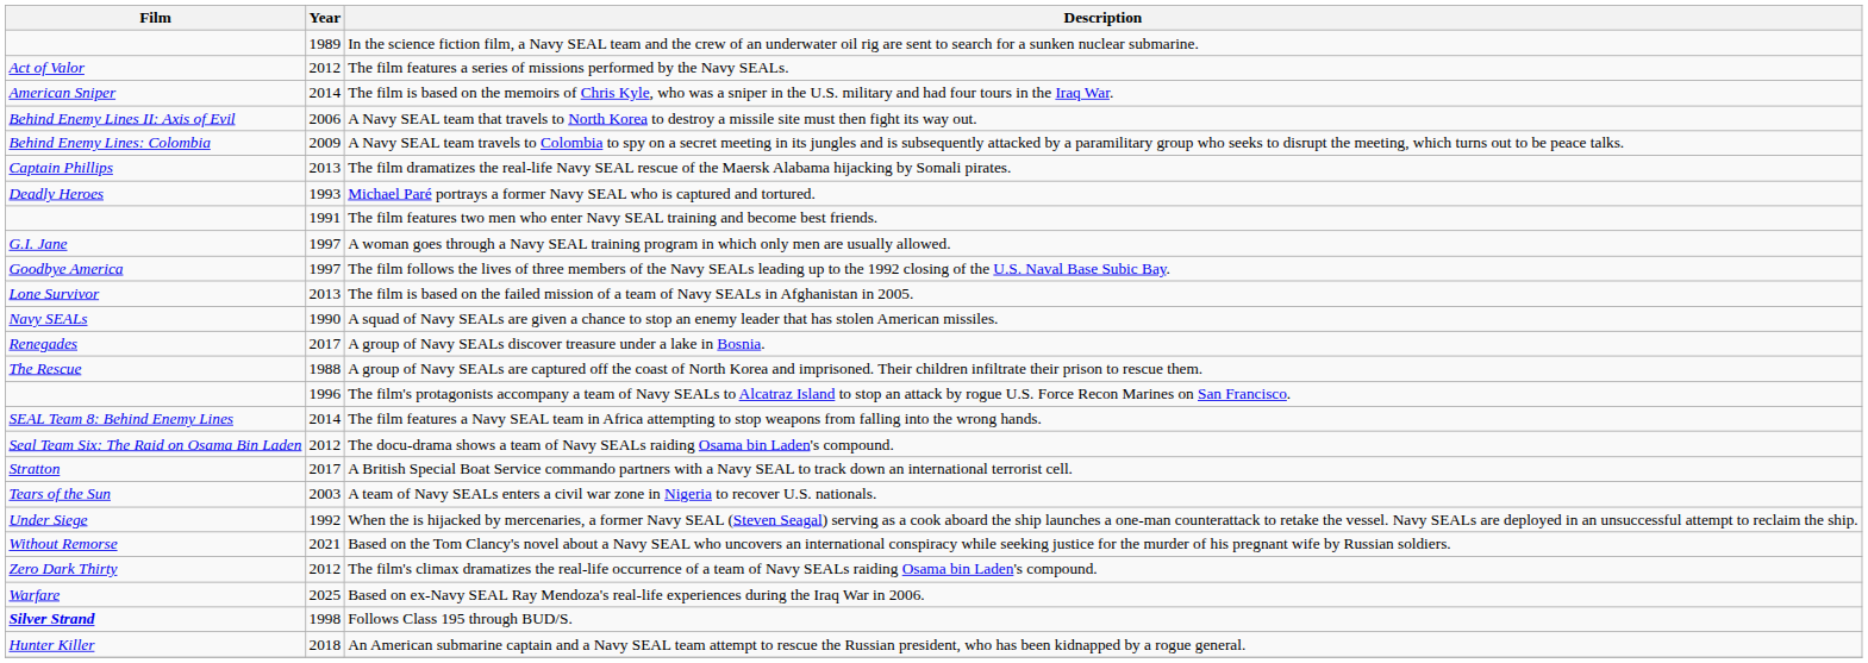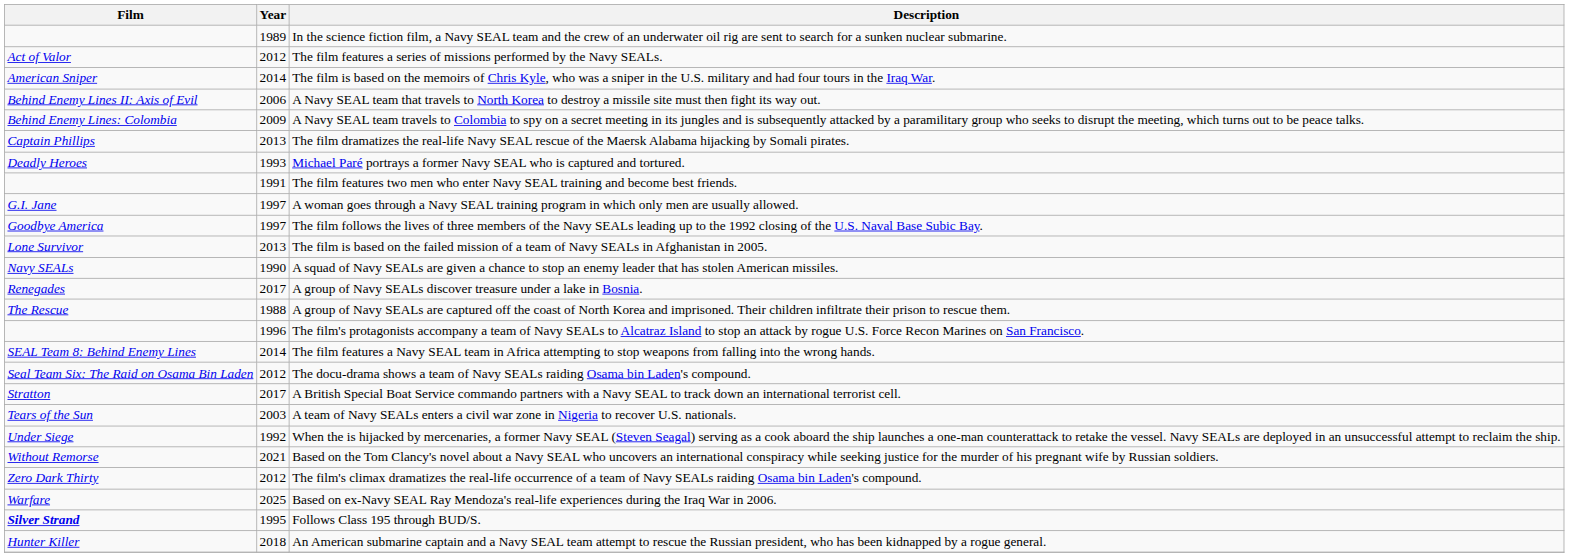Follows Class 195 through BUD/S. | Year: 1998 -> 1995
